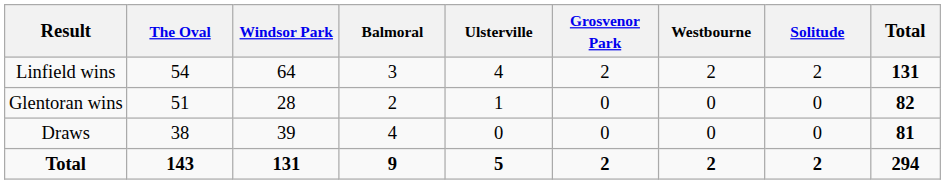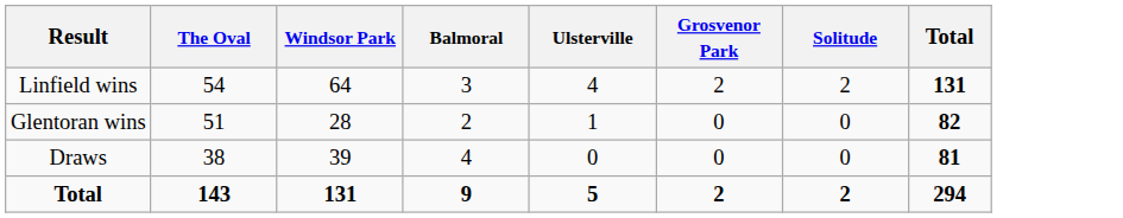- column: Westbourne | 2 | 0 | 0 | 2
